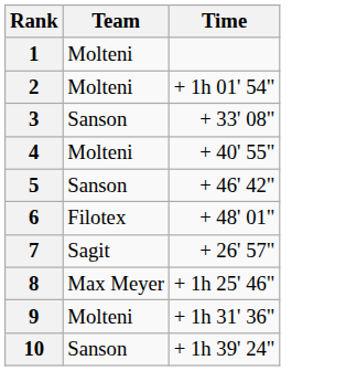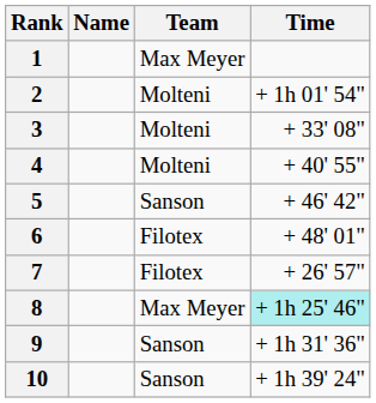+ column: Name
1 | Team: Molteni -> Max Meyer
3 | Team: Sanson -> Molteni
7 | Team: Sagit -> Filotex
8 | Time: no background -> paleturquoise background
9 | Team: Molteni -> Sanson
